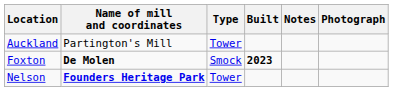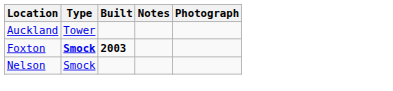- column: Name of mill and coordinates | Partington's Mill | De Molen | Founders Heritage Park
Foxton | Type: normal -> bold
Foxton | Built: 2023 -> 2003
Nelson | Type: Tower -> Smock
